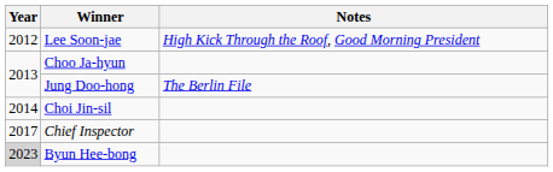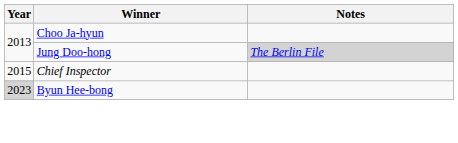- row: 2012 | Lee Soon-jae | High Kick Through the Roof, Good Morning President
Jung Doo-hong | Notes: no background -> lightgrey background
- row: 2014 | Choi Jin-sil
Chief Inspector | Year: 2017 -> 2015
